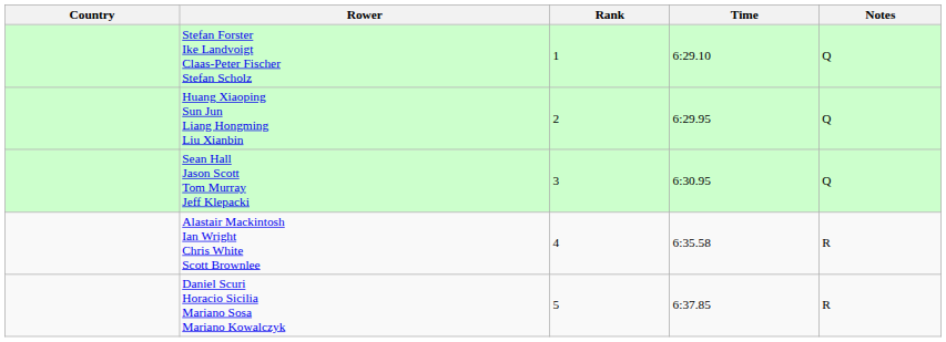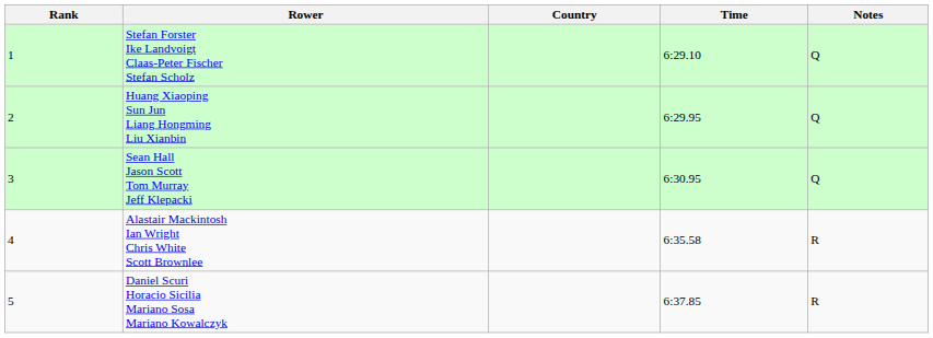columns swapped: Rank <-> Country
